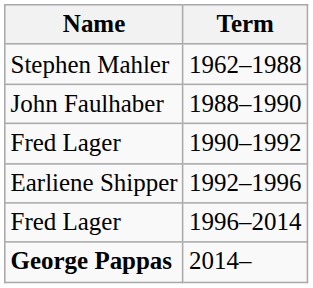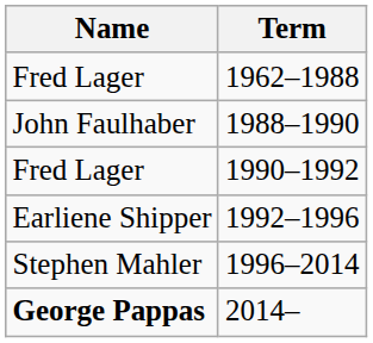1962–1988 | Name: Stephen Mahler -> Fred Lager
1996–2014 | Name: Fred Lager -> Stephen Mahler
